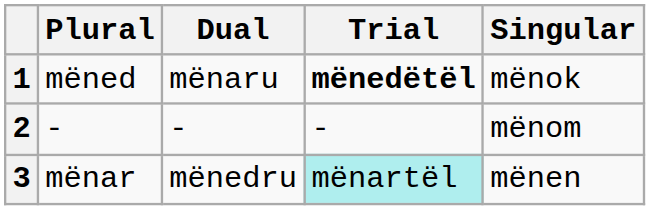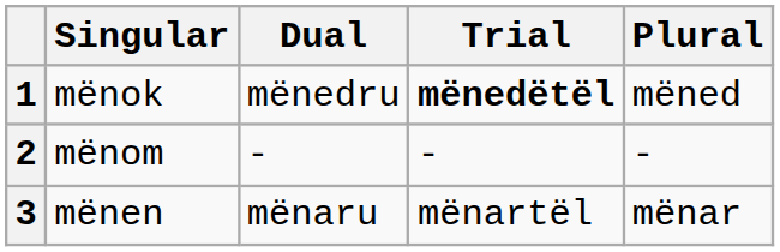columns swapped: Singular <-> Plural
1 | Dual: mënaru -> mënedru
3 | Dual: mënedru -> mënaru
3 | Trial: paleturquoise background -> no background
